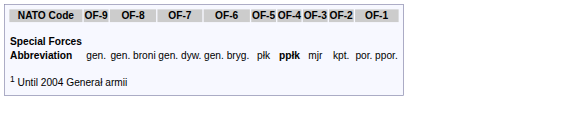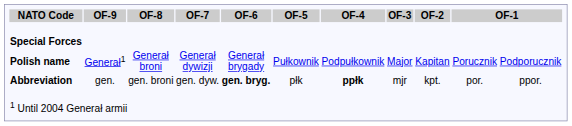+ row: Polish name | Generał1 | Generał broni | Generał dywizji | Generał brygady | Pułkownik | Podpułkownik | Major | Kapitan | Porucznik | Podporucznik
Abbreviation | OF-6: normal -> bold
